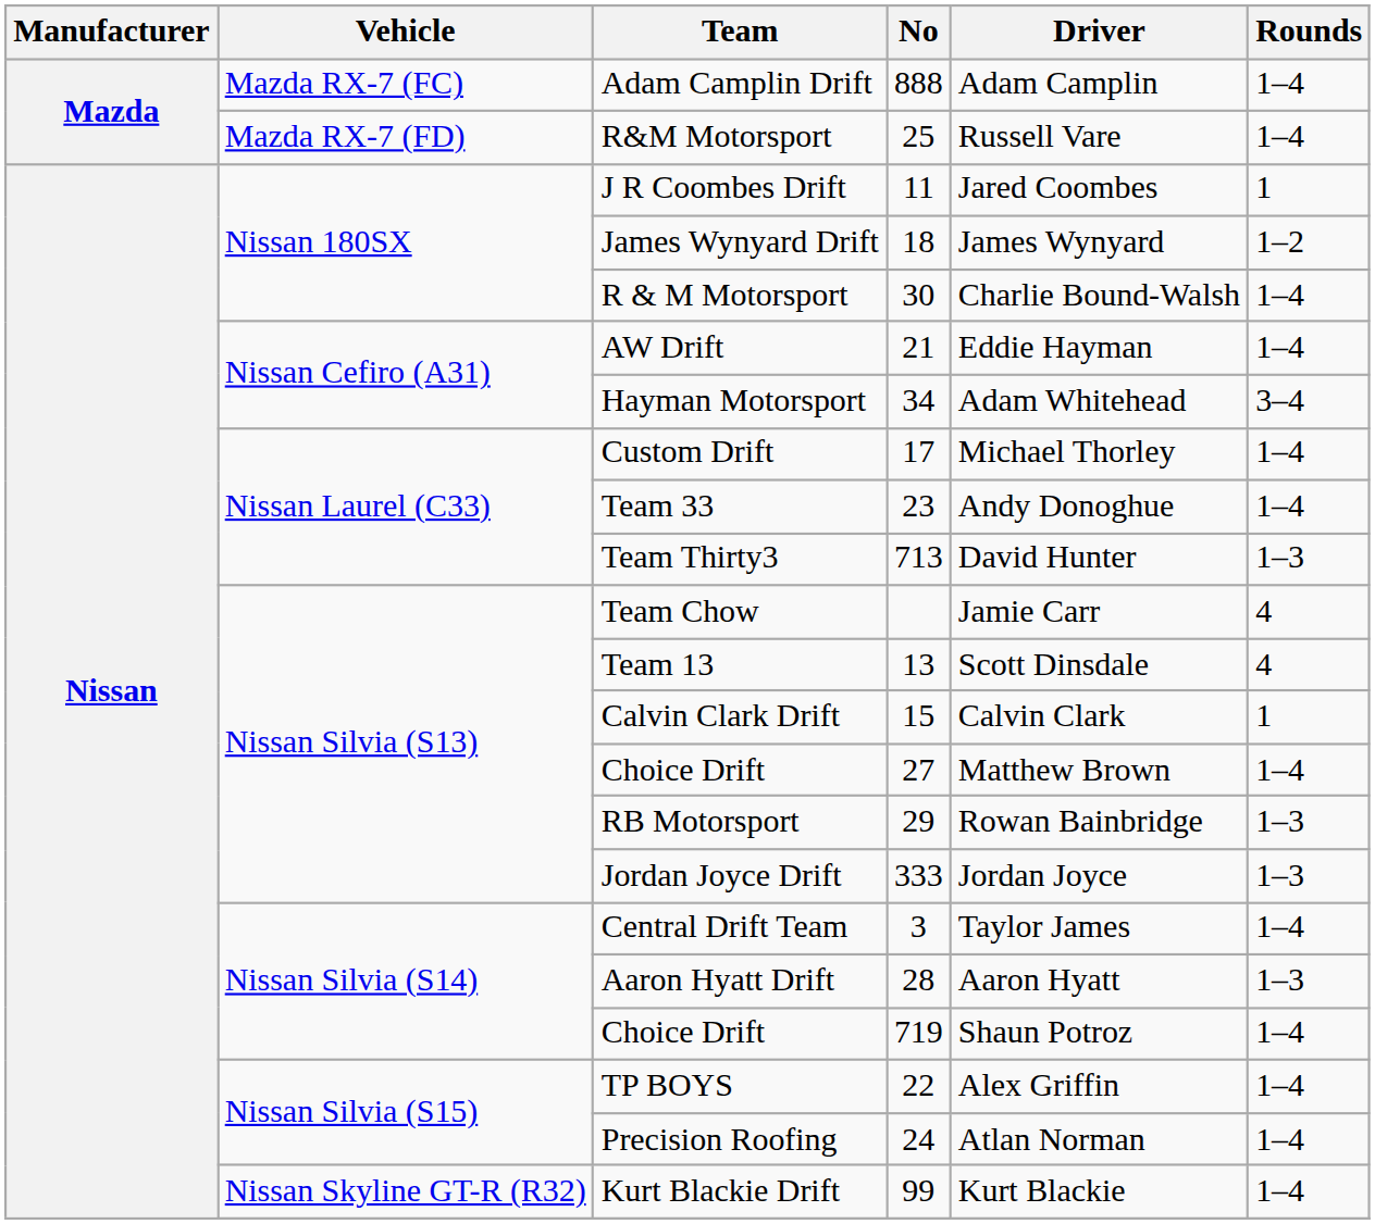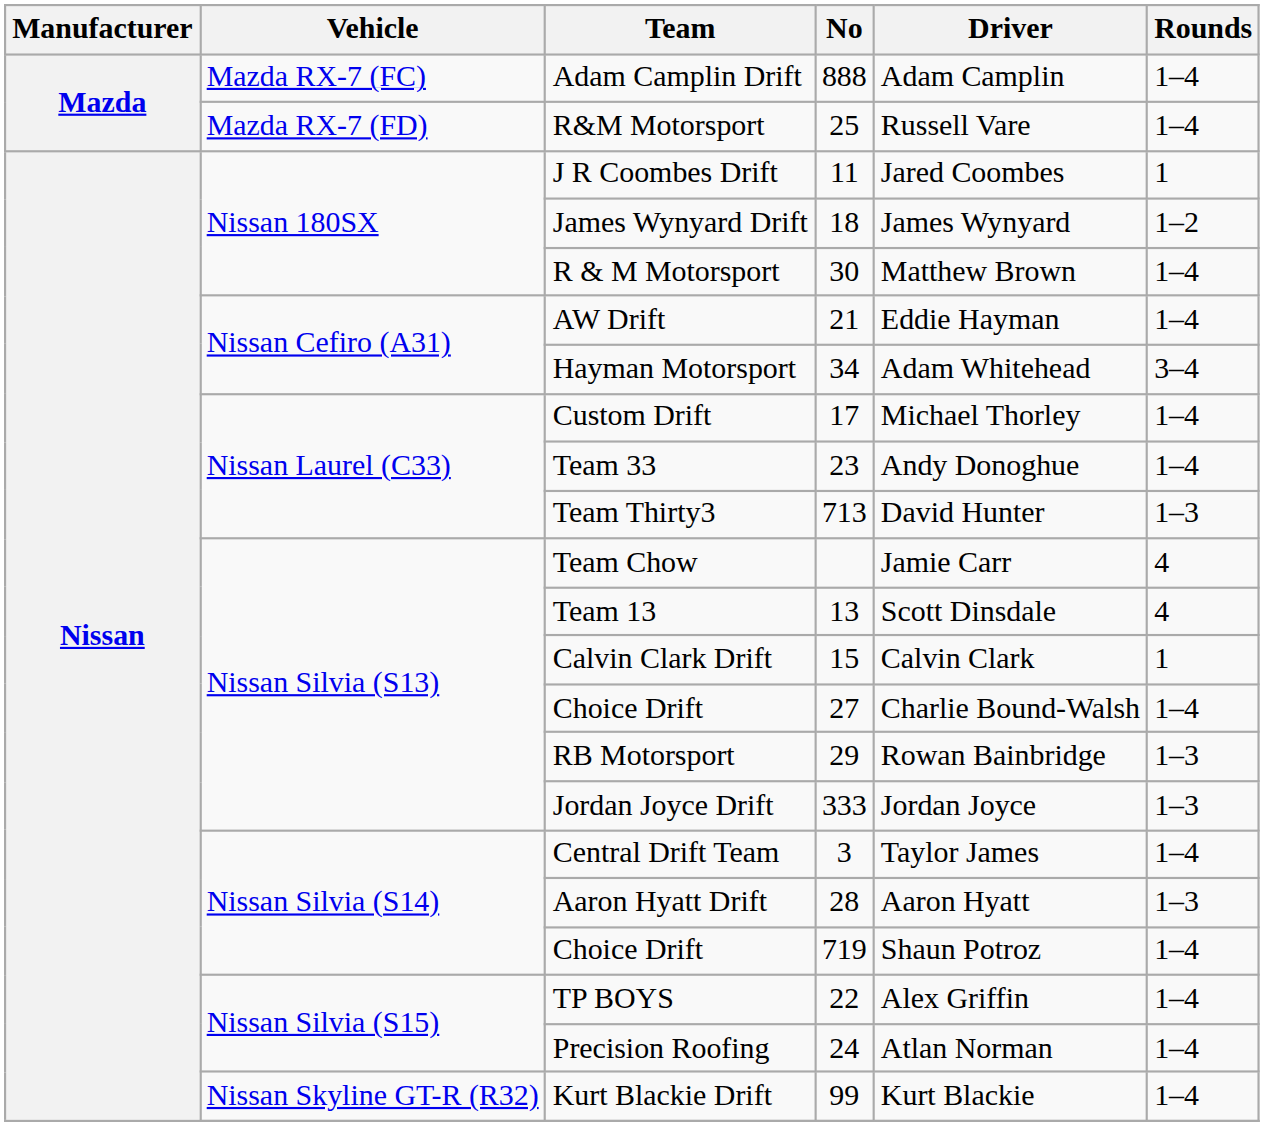R & M Motorsport | Driver: Charlie Bound-Walsh -> Matthew Brown
Choice Drift / 27 | Driver: Matthew Brown -> Charlie Bound-Walsh
